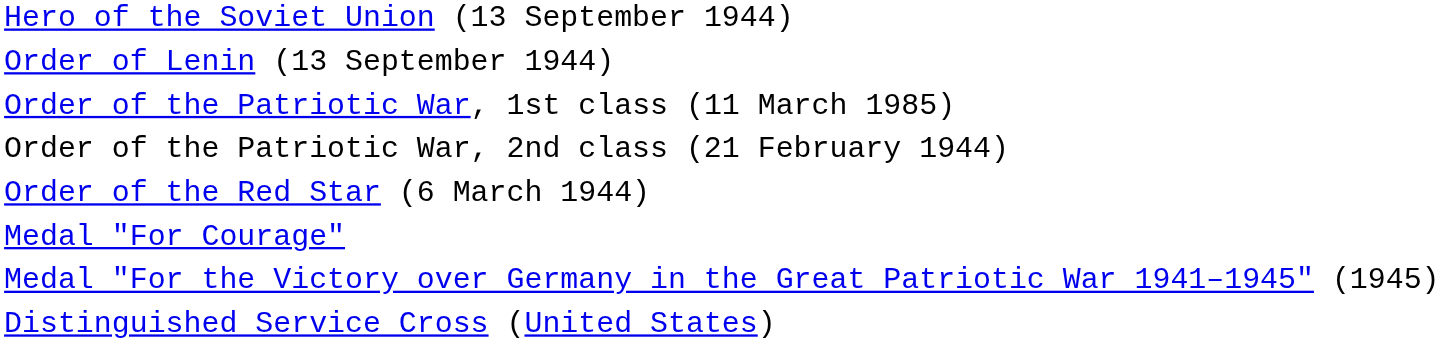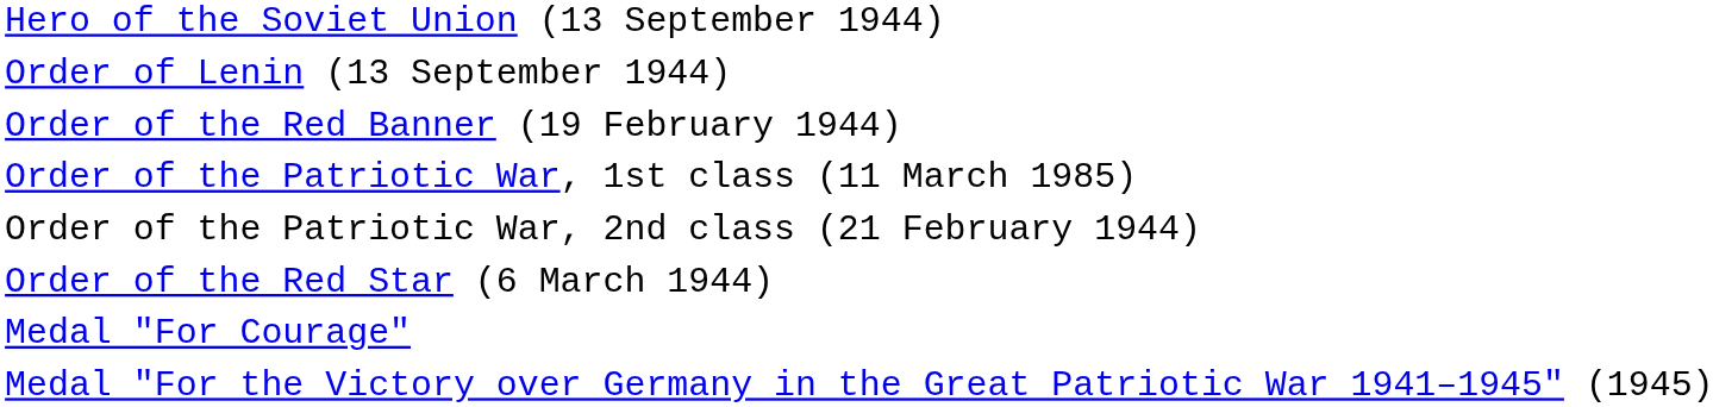+ row: Order of the Red Banner (19 February 1944)
- row: Distinguished Service Cross (United States)
